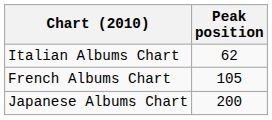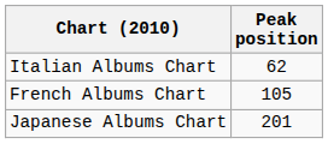Japanese Albums Chart | Peak position: 200 -> 201
